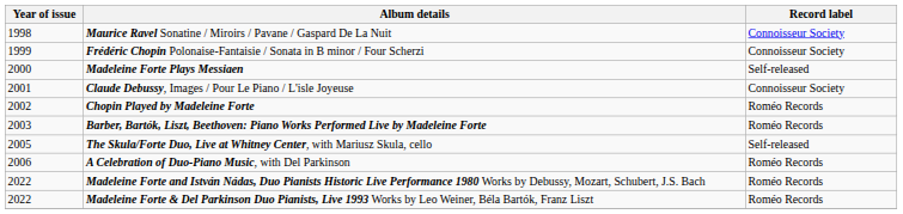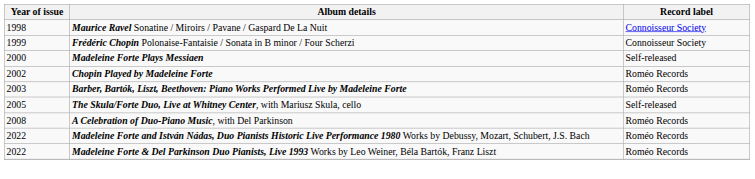- row: 2001 | Claude Debussy, Images / Pour Le Piano / L'isle Joyeuse | Connoisseur Society
A Celebration of Duo-Piano Music, with Del Parkinson | Year of issue: 2006 -> 2008
